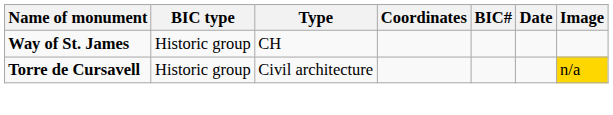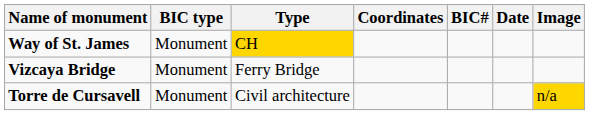Way of St. James | BIC type: Historic group -> Monument
Way of St. James | Type: no background -> gold background
+ row: Vizcaya Bridge | Monument | Ferry Bridge
Torre de Cursavell | BIC type: Historic group -> Monument
